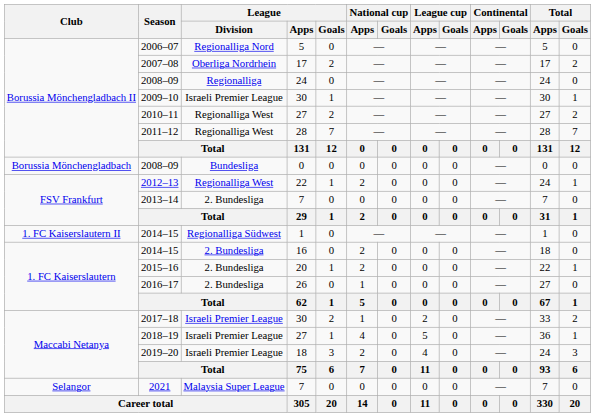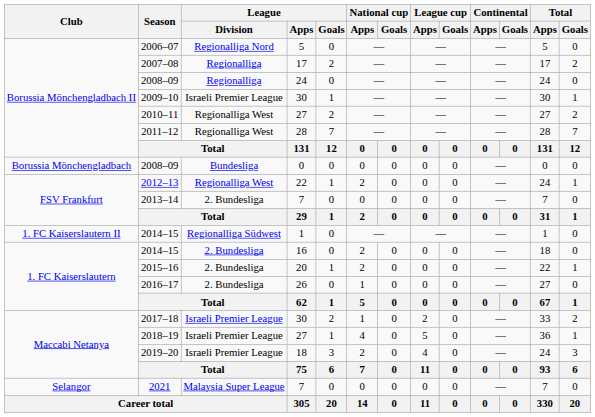2007–08 | League / Division: Oberliga Nordrhein -> Regionalliga
